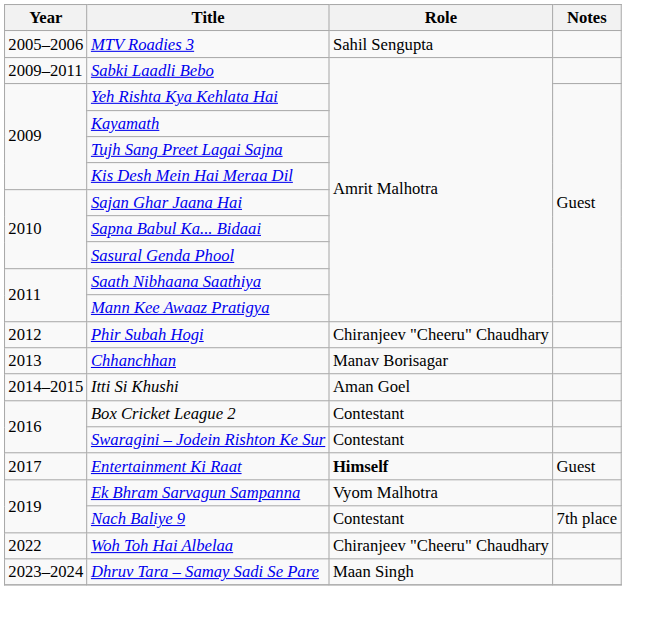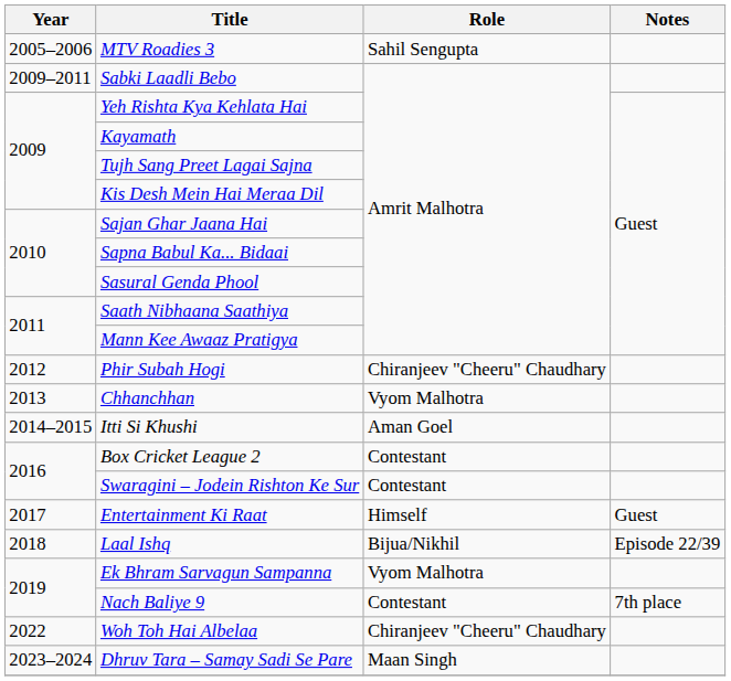Chhanchhan | Role: Manav Borisagar -> Vyom Malhotra
Entertainment Ki Raat | Role: bold -> normal
+ row: 2018 | Laal Ishq | Bijua/Nikhil | Episode 22/39
